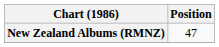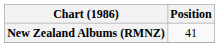New Zealand Albums (RMNZ) | Position: 47 -> 41
